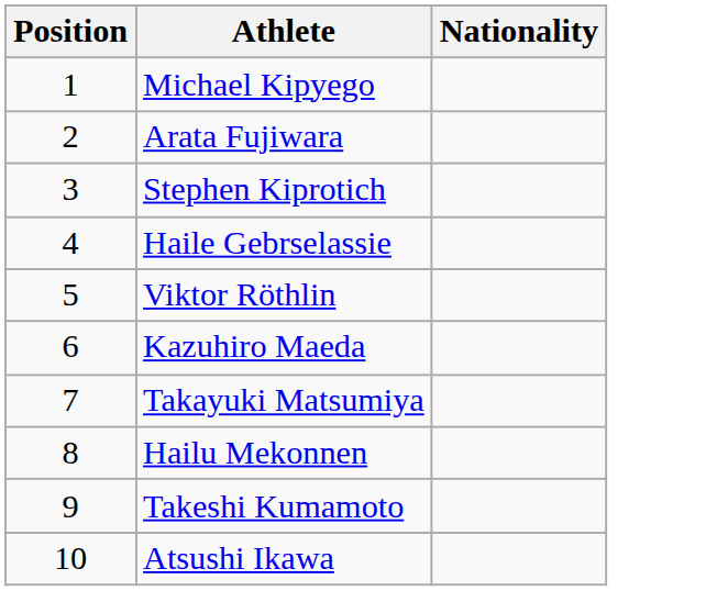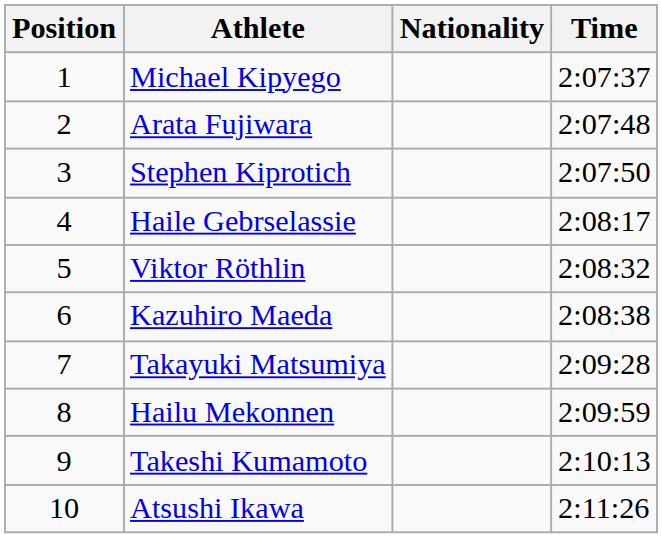+ column: Time | 2:07:37 | 2:07:48 | 2:07:50 | 2:08:17 | 2:08:32 | 2:08:38 | 2:09:28 | 2:09:59 | 2:10:13 | 2:11:26
